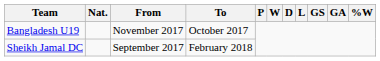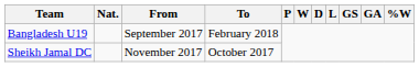Bangladesh U19 | From: November 2017 -> September 2017
Bangladesh U19 | To: October 2017 -> February 2018
Sheikh Jamal DC | From: September 2017 -> November 2017
Sheikh Jamal DC | To: February 2018 -> October 2017
